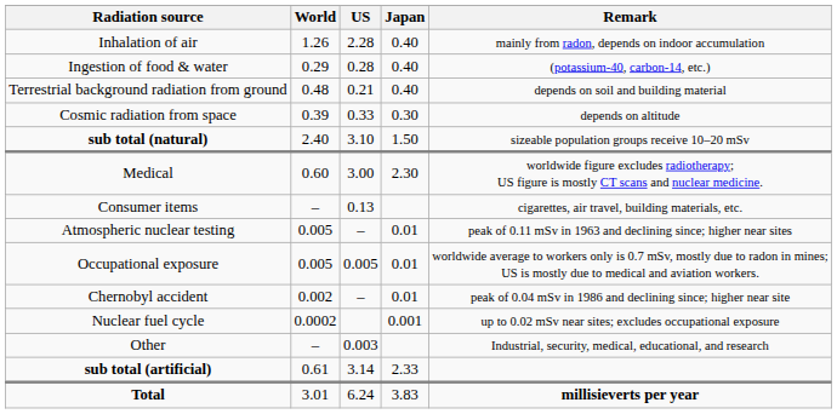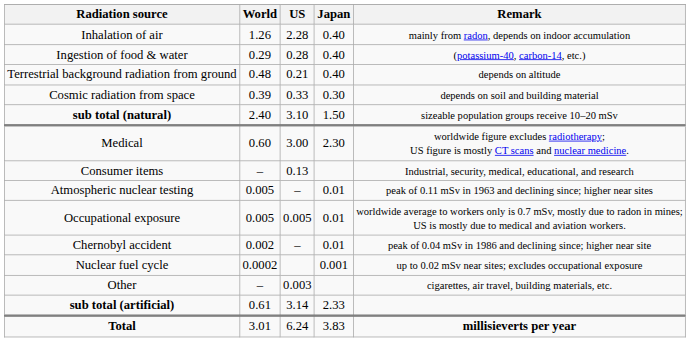Terrestrial background radiation from ground | Remark: depends on soil and building material -> depends on altitude
Cosmic radiation from space | Remark: depends on altitude -> depends on soil and building material
Consumer items | Remark: cigarettes, air travel, building materials, etc. -> Industrial, security, medical, educational, and research
Other | Remark: Industrial, security, medical, educational, and research -> cigarettes, air travel, building materials, etc.
